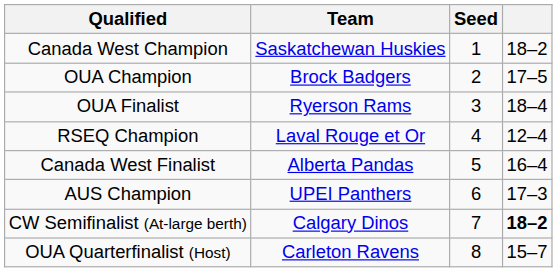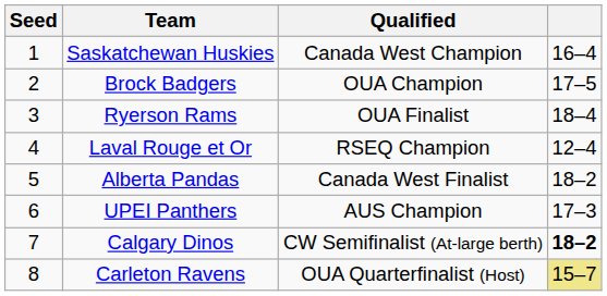columns swapped: Seed <-> Qualified
Saskatchewan Huskies | column 4: 18–2 -> 16–4
Alberta Pandas | column 4: 16–4 -> 18–2
Carleton Ravens | column 4: no background -> khaki background
